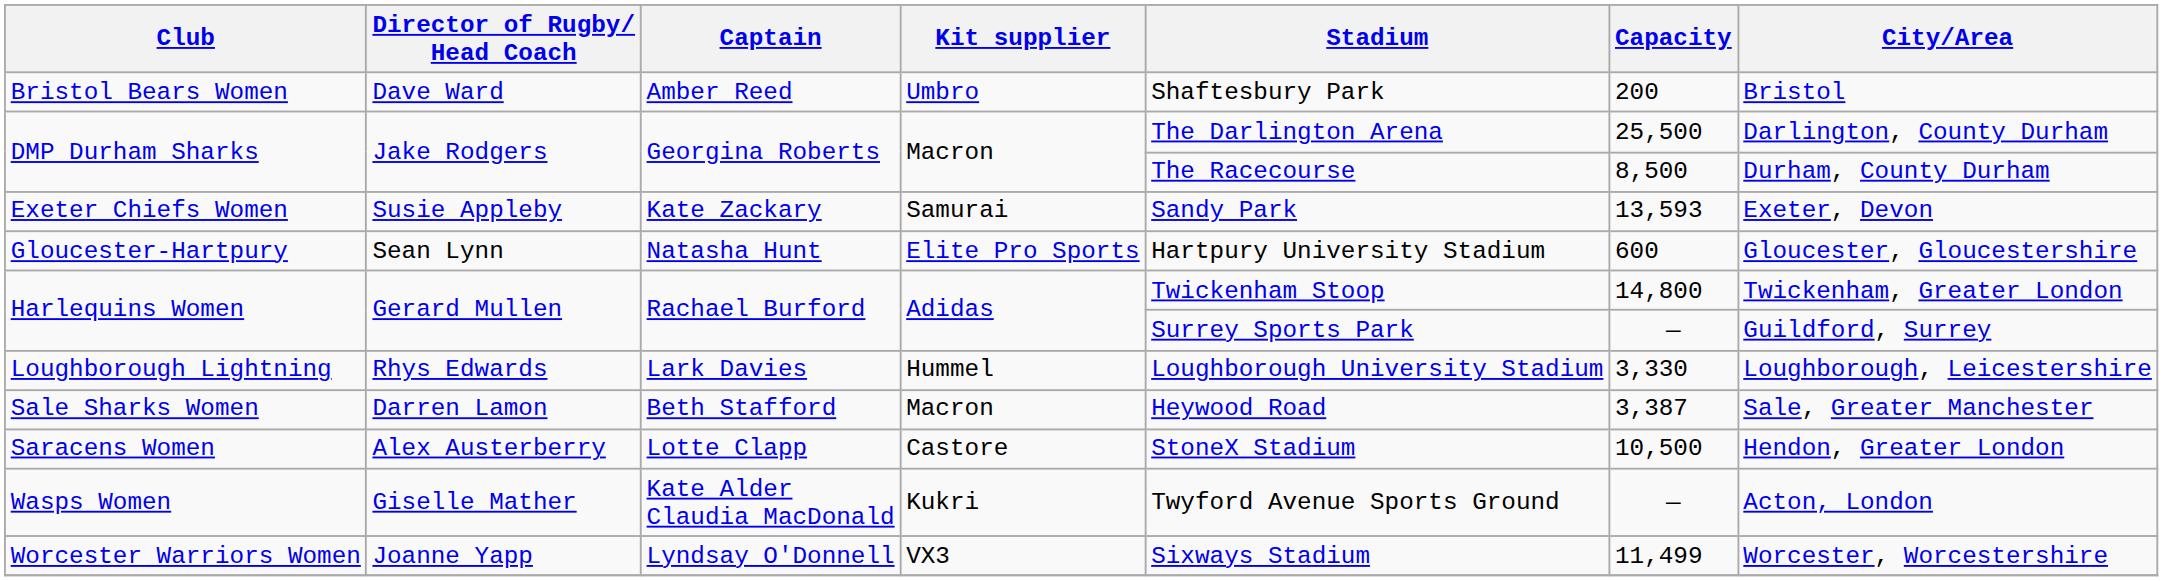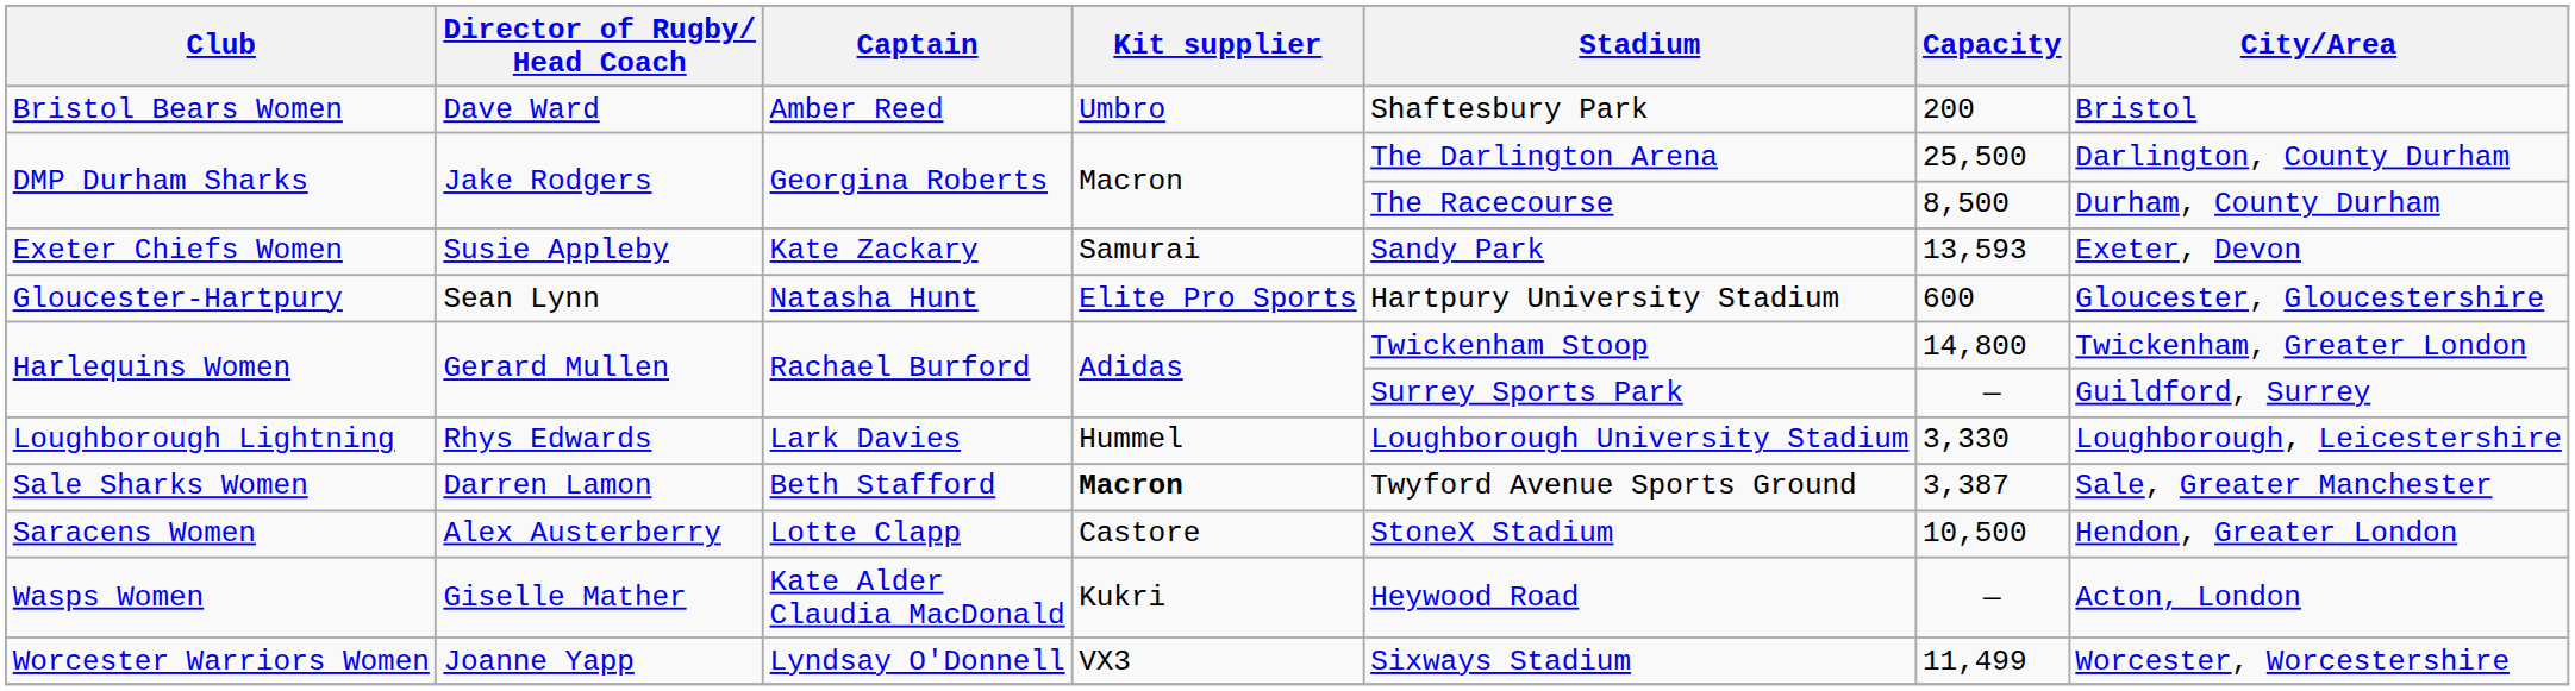Sale Sharks Women | Kit supplier: normal -> bold
Sale Sharks Women | Stadium: Heywood Road -> Twyford Avenue Sports Ground
Wasps Women | Stadium: Twyford Avenue Sports Ground -> Heywood Road
